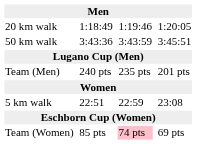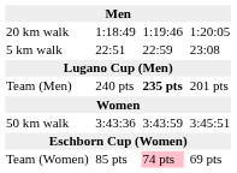rows swapped: 50 km walk <-> 5 km walk
Team (Men) | column 5: normal -> bold
